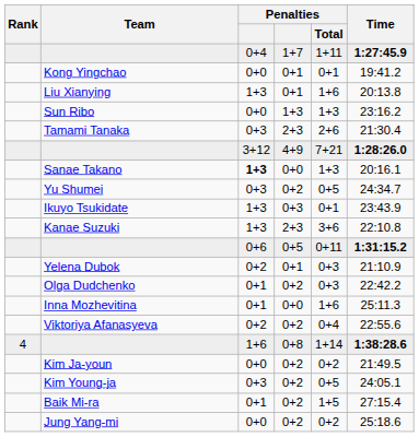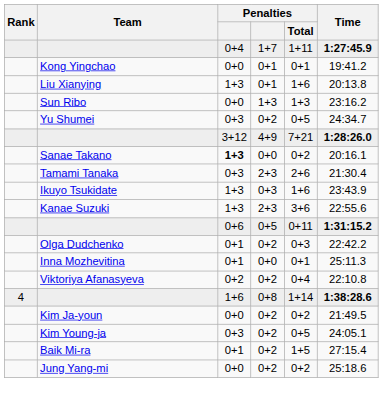rows swapped: Yu Shumei <-> Tamami Tanaka
Sanae Takano | Penalties / Total: 1+3 -> 0+2
Ikuyo Tsukidate | Penalties / Total: 0+1 -> 1+6
Kanae Suzuki | Time: 22:10.8 -> 22:55.6
- row: Yelena Dubok | 0+2 | 0+1 | 0+3 | 21:10.9
Inna Mozhevitina | Penalties / Total: 1+6 -> 0+1
Viktoriya Afanasyeva | Time: 22:55.6 -> 22:10.8
